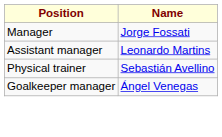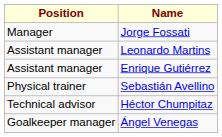+ row: Assistant manager | Enrique Gutiérrez
+ row: Technical advisor | Héctor Chumpitaz
